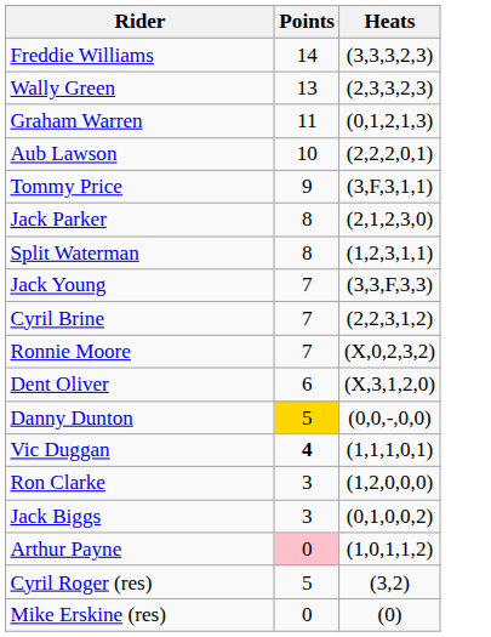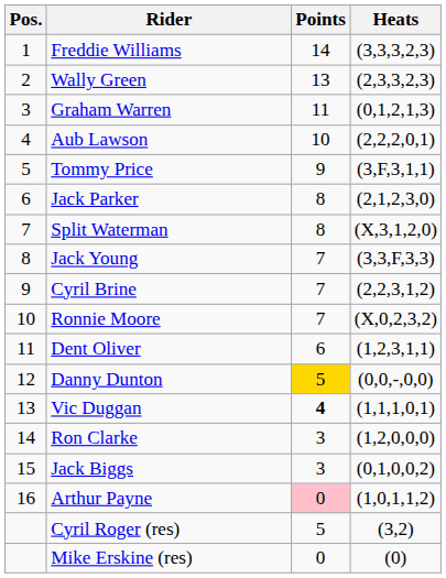+ column: Pos. | 1 | 2 | 3 | 4 | 5 | 6 | 7 | 8 | 9 | 10 | 11 | 12 | 13 | 14 | 15 | 16
Split Waterman | Heats: (1,2,3,1,1) -> (X,3,1,2,0)
Dent Oliver | Heats: (X,3,1,2,0) -> (1,2,3,1,1)
